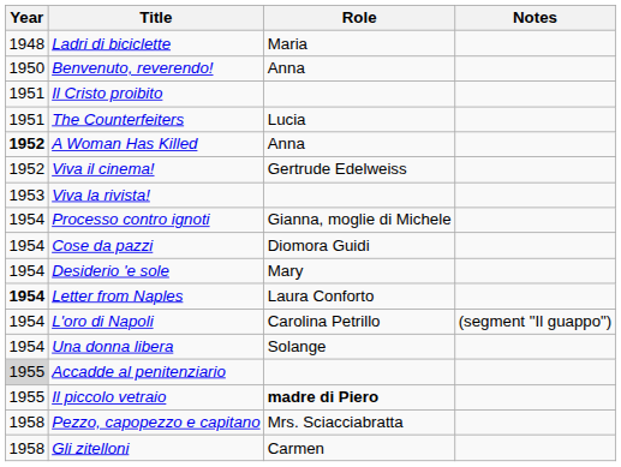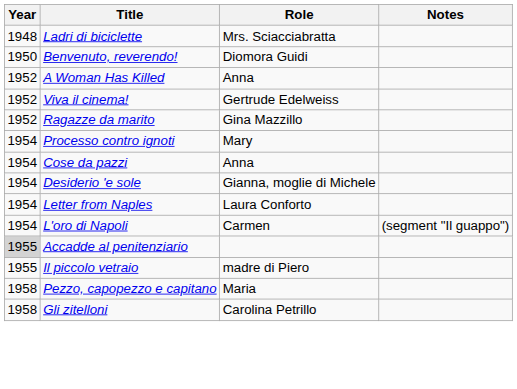Ladri di biciclette | Role: Maria -> Mrs. Sciacciabratta
Benvenuto, reverendo! | Role: Anna -> Diomora Guidi
- row: 1951 | Il Cristo proibito
- row: 1951 | The Counterfeiters | Lucia
A Woman Has Killed | Year: bold -> normal
+ row: 1952 | Ragazze da marito | Gina Mazzillo
- row: 1953 | Viva la rivista!
Processo contro ignoti | Role: Gianna, moglie di Michele -> Mary
Cose da pazzi | Role: Diomora Guidi -> Anna
Desiderio 'e sole | Role: Mary -> Gianna, moglie di Michele
Letter from Naples | Year: bold -> normal
L'oro di Napoli | Role: Carolina Petrillo -> Carmen
- row: 1954 | Una donna libera | Solange
Il piccolo vetraio | Role: bold -> normal
Pezzo, capopezzo e capitano | Role: Mrs. Sciacciabratta -> Maria
Gli zitelloni | Role: Carmen -> Carolina Petrillo
